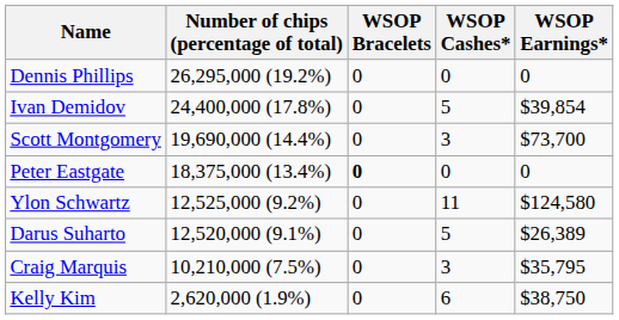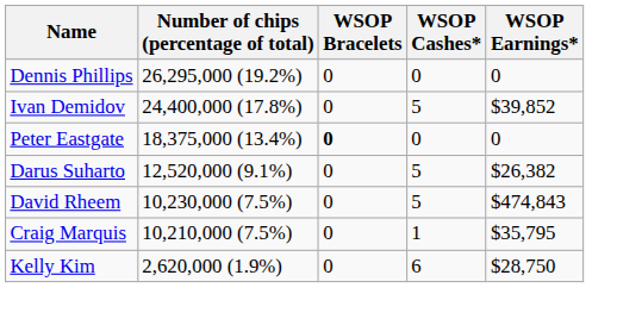Ivan Demidov | WSOP Earnings*: $39,854 -> $39,852
- row: Scott Montgomery | 19,690,000 (14.4%) | 0 | 3 | $73,700
- row: Ylon Schwartz | 12,525,000 (9.2%) | 0 | 11 | $124,580
Darus Suharto | WSOP Earnings*: $26,389 -> $26,382
+ row: David Rheem | 10,230,000 (7.5%) | 0 | 5 | $474,843
Craig Marquis | WSOP Cashes*: 3 -> 1
Kelly Kim | WSOP Earnings*: $38,750 -> $28,750
